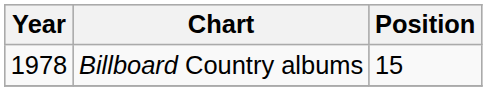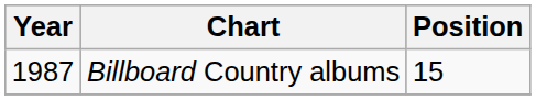Billboard Country albums | Year: 1978 -> 1987
